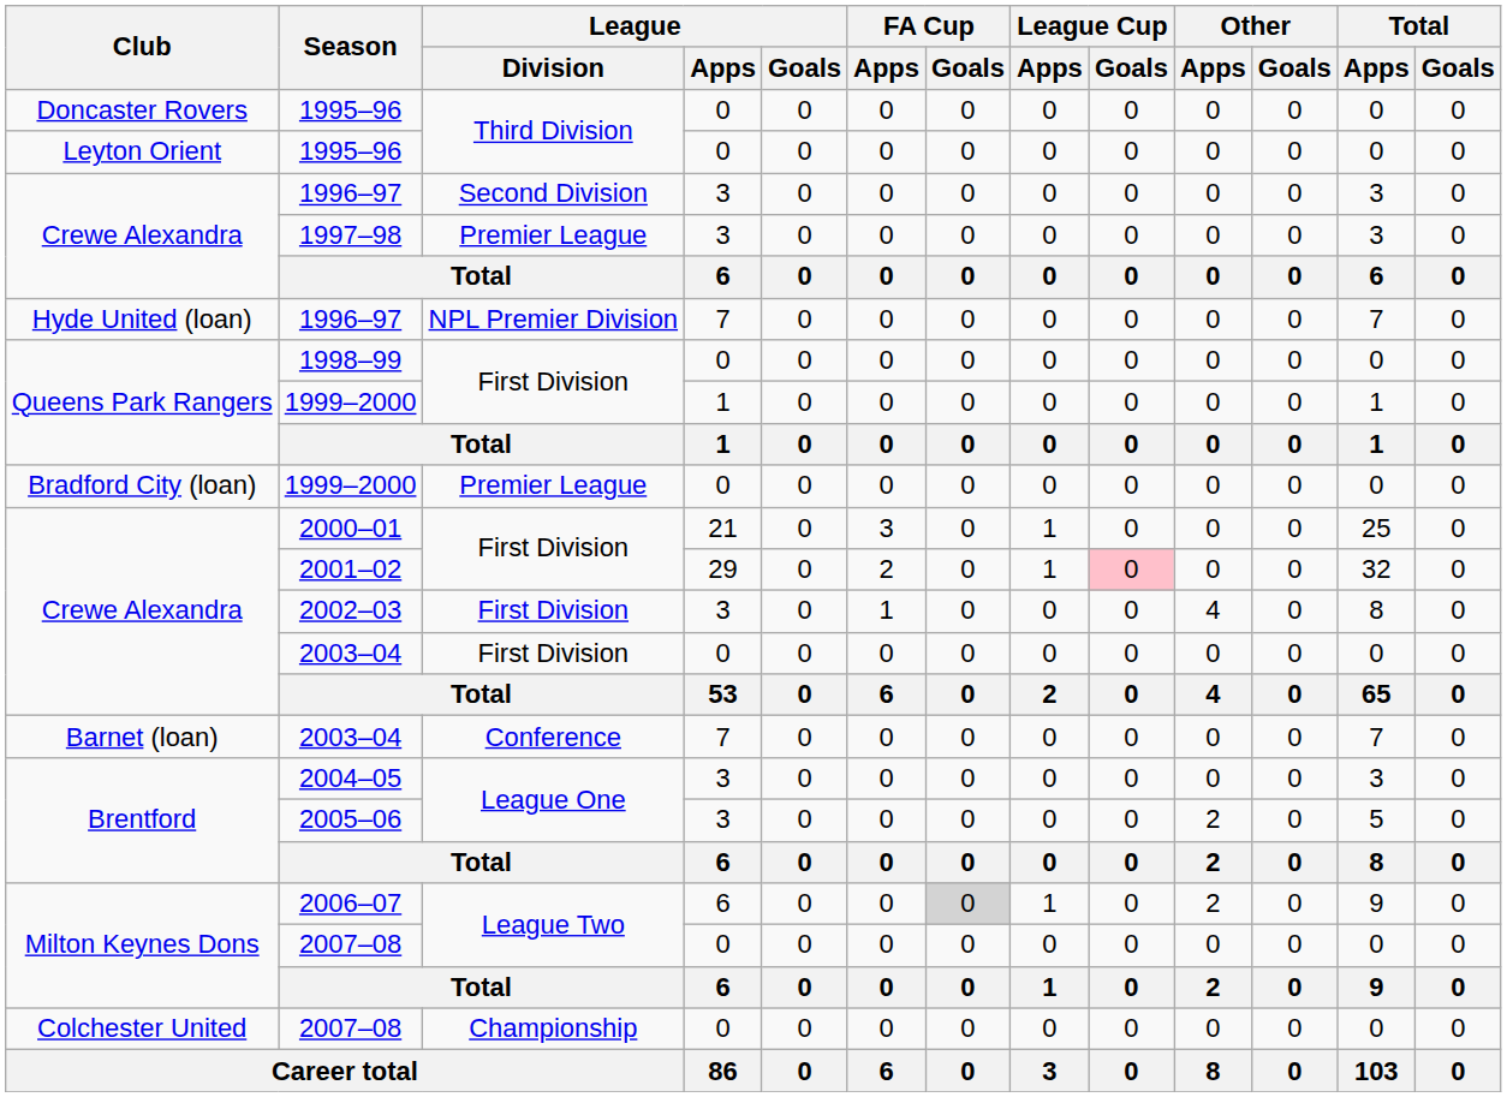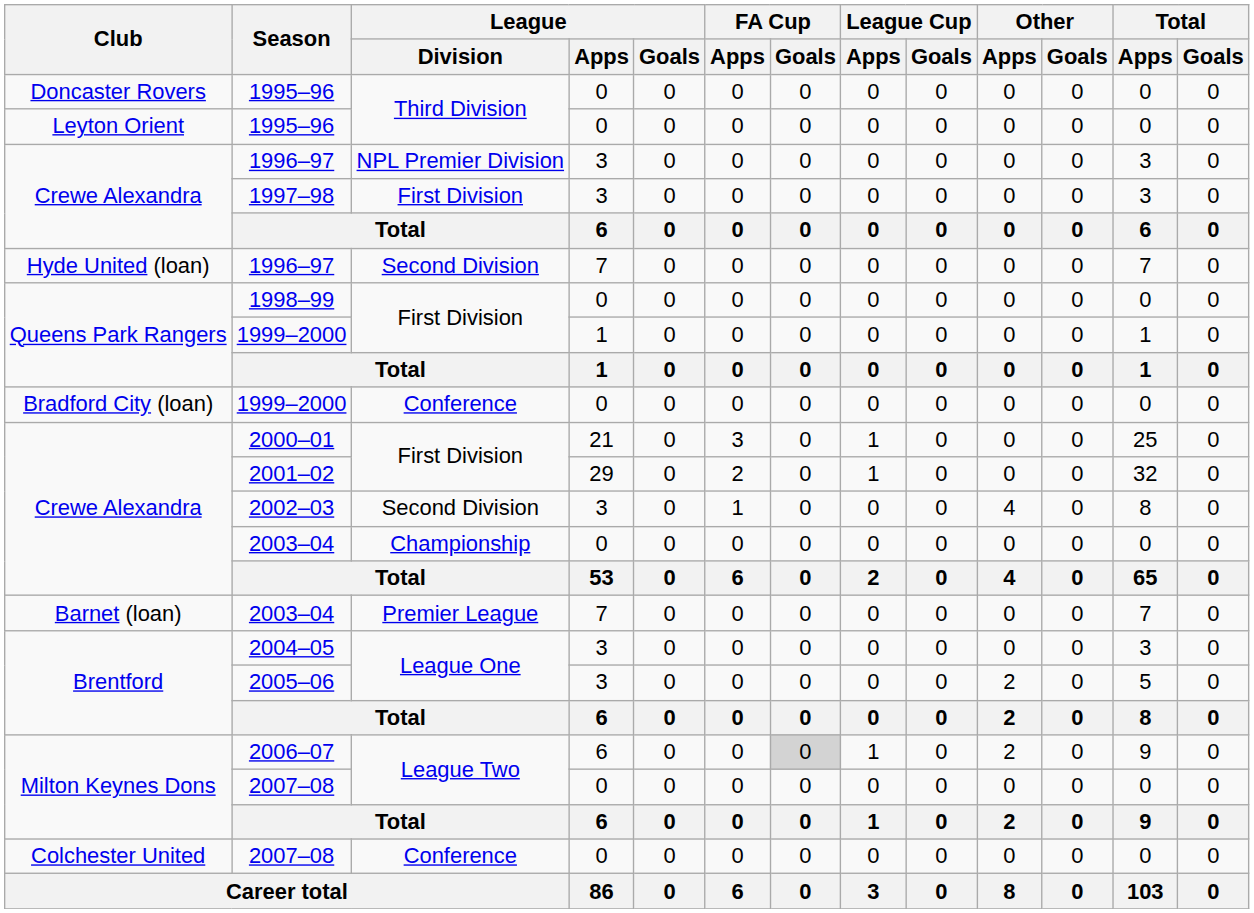Crewe Alexandra / 1996–97 | League / Division: Second Division -> NPL Premier Division
1997–98 | League / Division: Premier League -> First Division
Hyde United (loan) / 1996–97 | League / Division: NPL Premier Division -> Second Division
Bradford City (loan) / 1999–2000 | League / Division: Premier League -> Conference
2001–02 | League Cup / Goals: pink background -> no background
2002–03 | League / Division: First Division -> Second Division
Crewe Alexandra / 2003–04 | League / Division: First Division -> Championship
Barnet (loan) / 2003–04 | League / Division: Conference -> Premier League
Colchester United / 2007–08 | League / Division: Championship -> Conference
